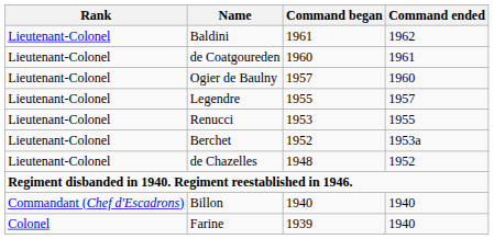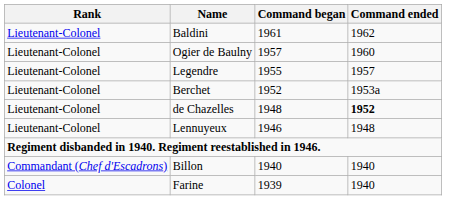- row: Lieutenant-Colonel | de Coatgoureden | 1960 | 1961
- row: Lieutenant-Colonel | Renucci | 1953 | 1955
de Chazelles | Command ended: normal -> bold
+ row: Lieutenant-Colonel | Lennuyeux | 1946 | 1948
